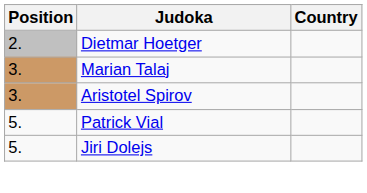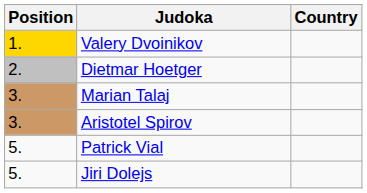+ row: 1. | Valery Dvoinikov
